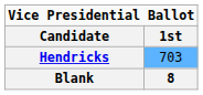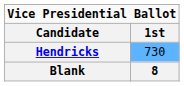Hendricks | 1st: 703 -> 730
